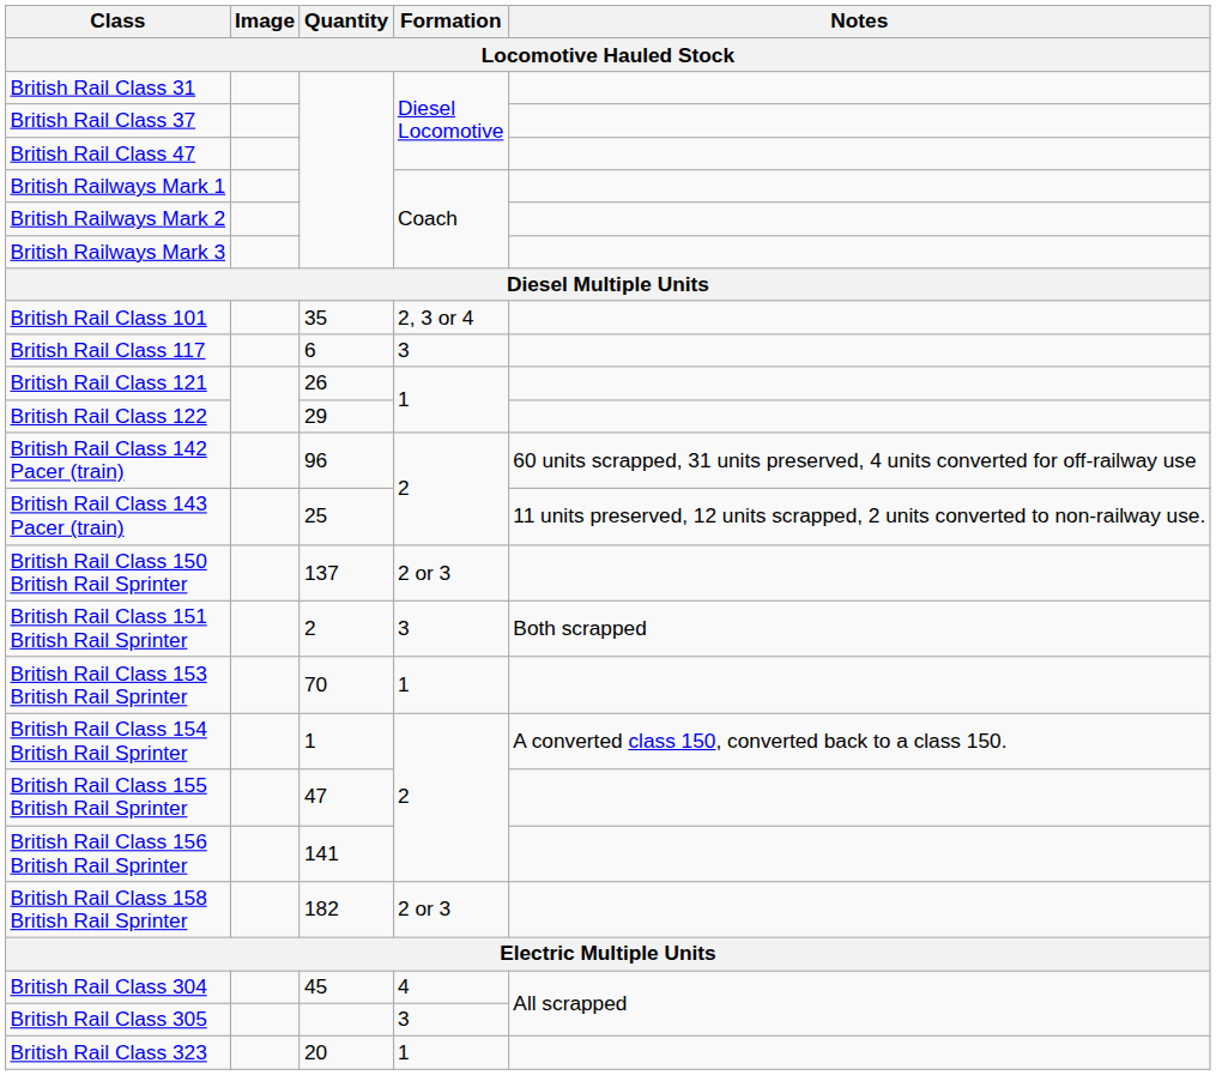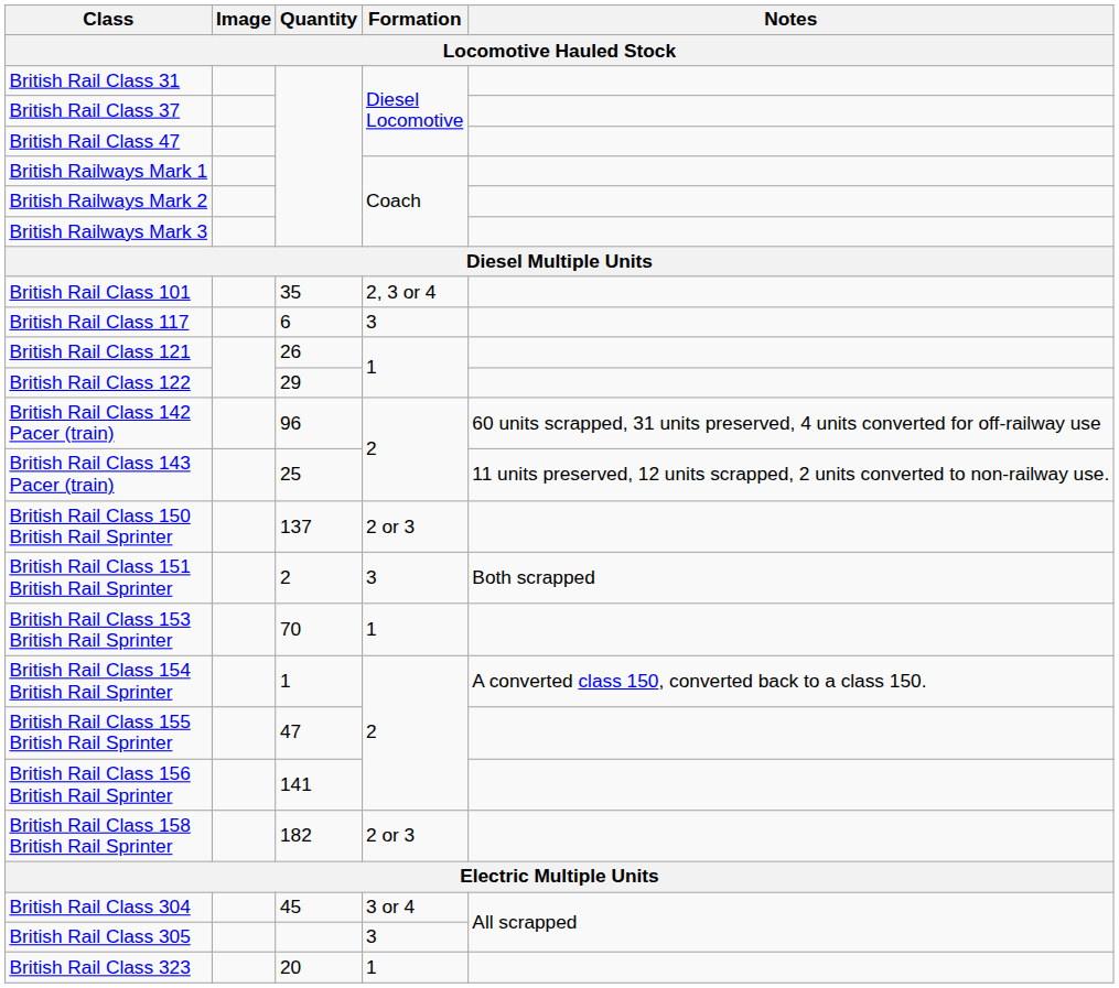British Rail Class 304 | Formation: 4 -> 3 or 4
